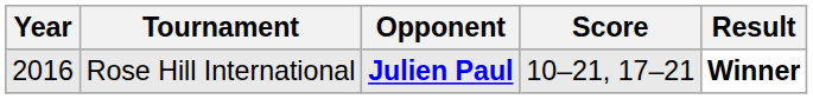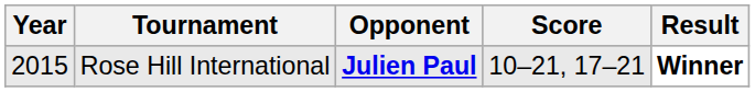Rose Hill International | Year: 2016 -> 2015
